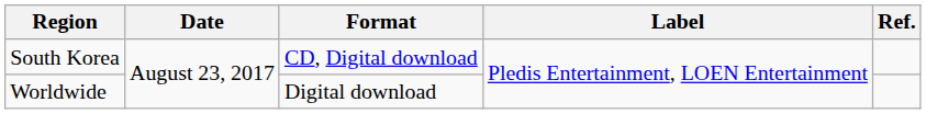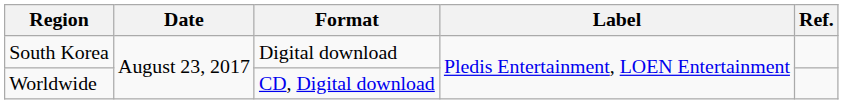South Korea | Format: CD, Digital download -> Digital download
Worldwide | Format: Digital download -> CD, Digital download
